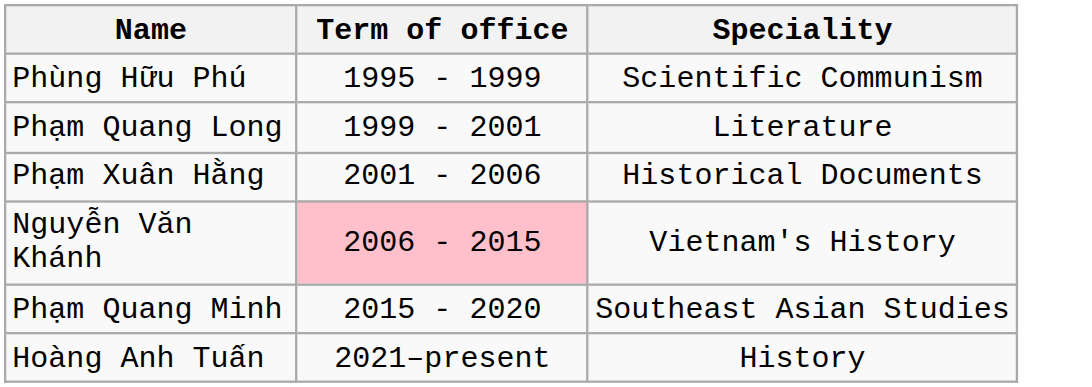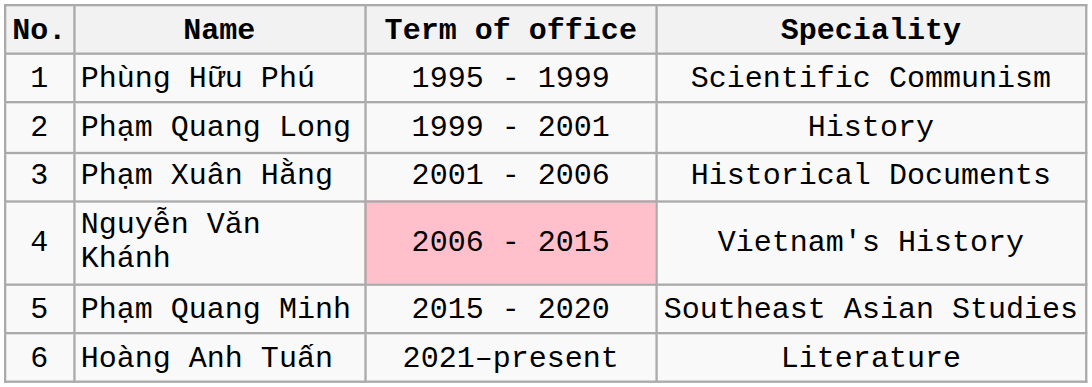+ column: No. | 1 | 2 | 3 | 4 | 5 | 6
Phạm Quang Long | Speciality: Literature -> History
Hoàng Anh Tuấn | Speciality: History -> Literature
